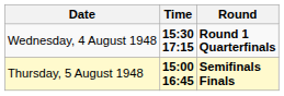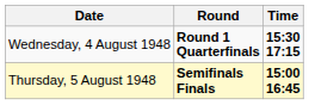columns swapped: Time <-> Round
